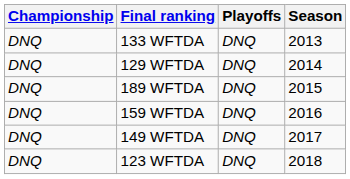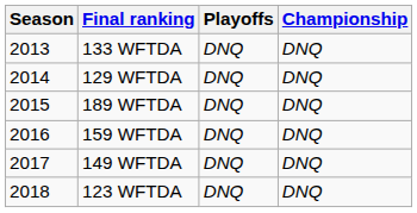columns swapped: Season <-> Championship
